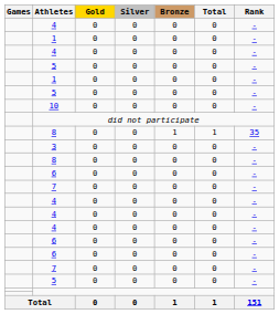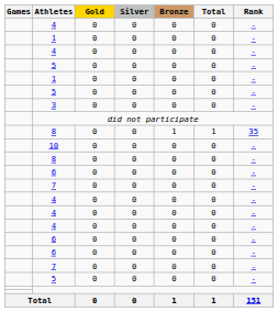rows swapped: 3 <-> 10
